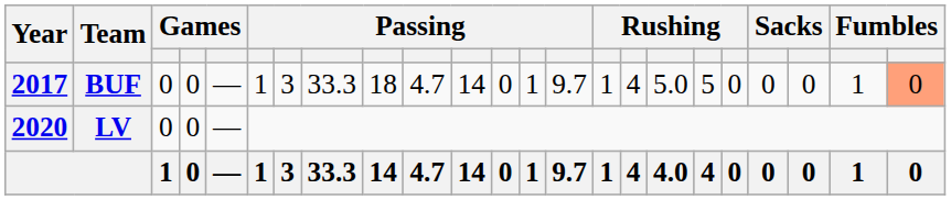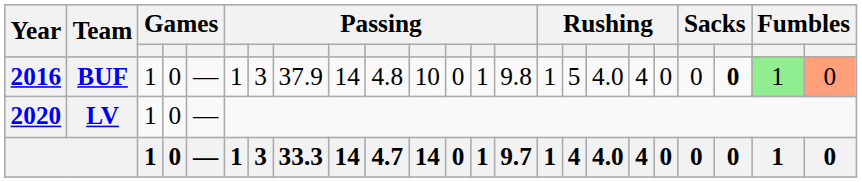BUF | Year: 2017 -> 2016
BUF | column 3: 0 -> 1
BUF | column 8: 33.3 -> 37.9
BUF | column 9: 18 -> 14
BUF | column 10: 4.7 -> 4.8
BUF | column 11: 14 -> 10
BUF | column 14: 9.7 -> 9.8
BUF | column 16: 4 -> 5
BUF | column 17: 5.0 -> 4.0
BUF | column 18: 5 -> 4
BUF | column 21: normal -> bold
BUF | column 22: no background -> lightgreen background
LV | column 3: 0 -> 1
